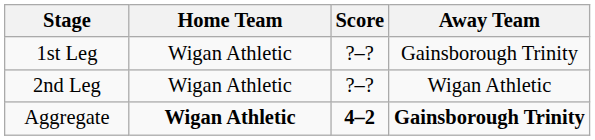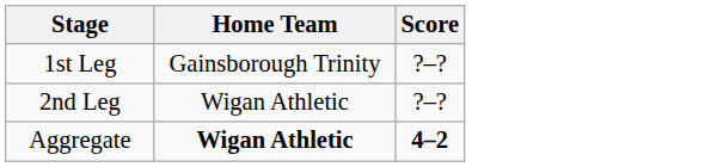- column: Away Team | Gainsborough Trinity | Wigan Athletic | Gainsborough Trinity
1st Leg | Home Team: Wigan Athletic -> Gainsborough Trinity
